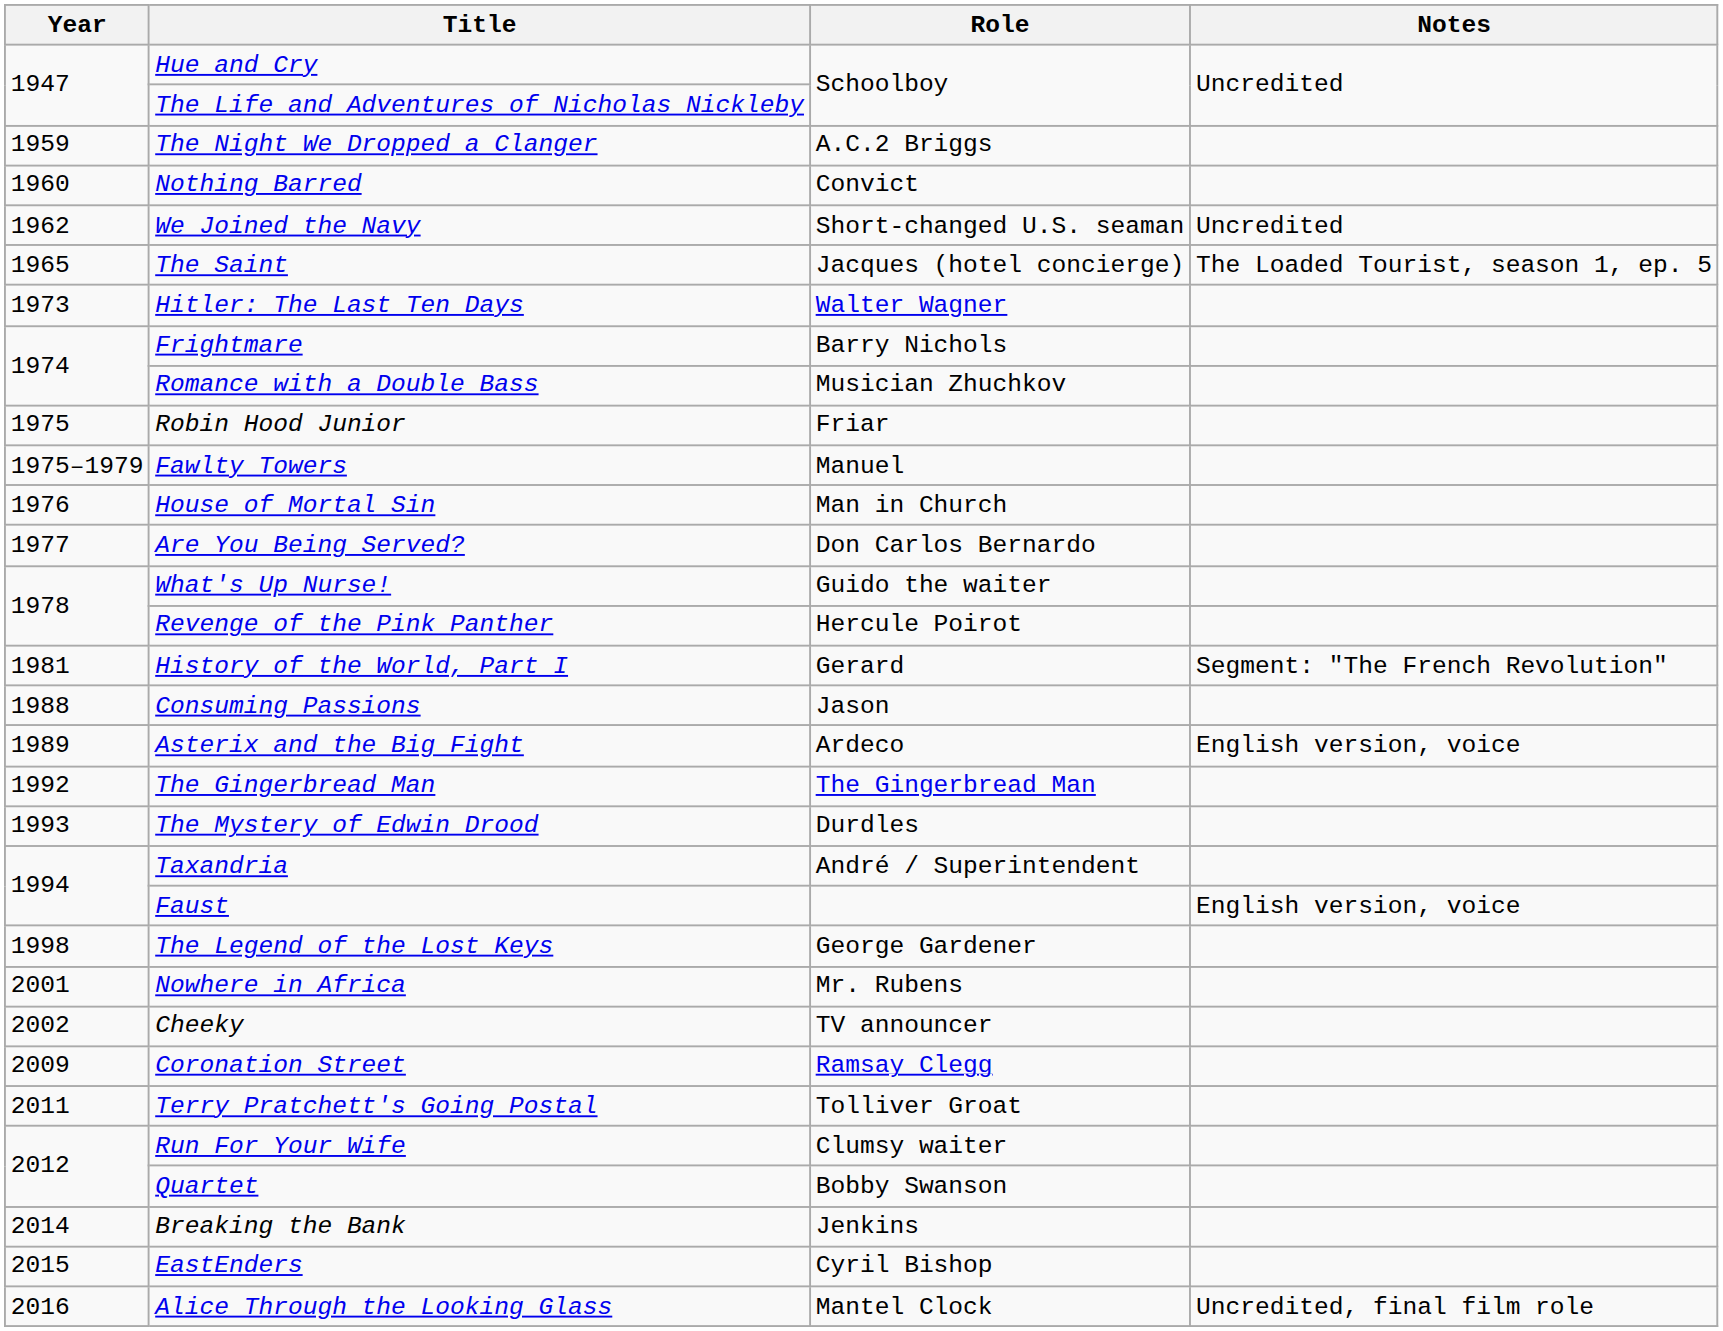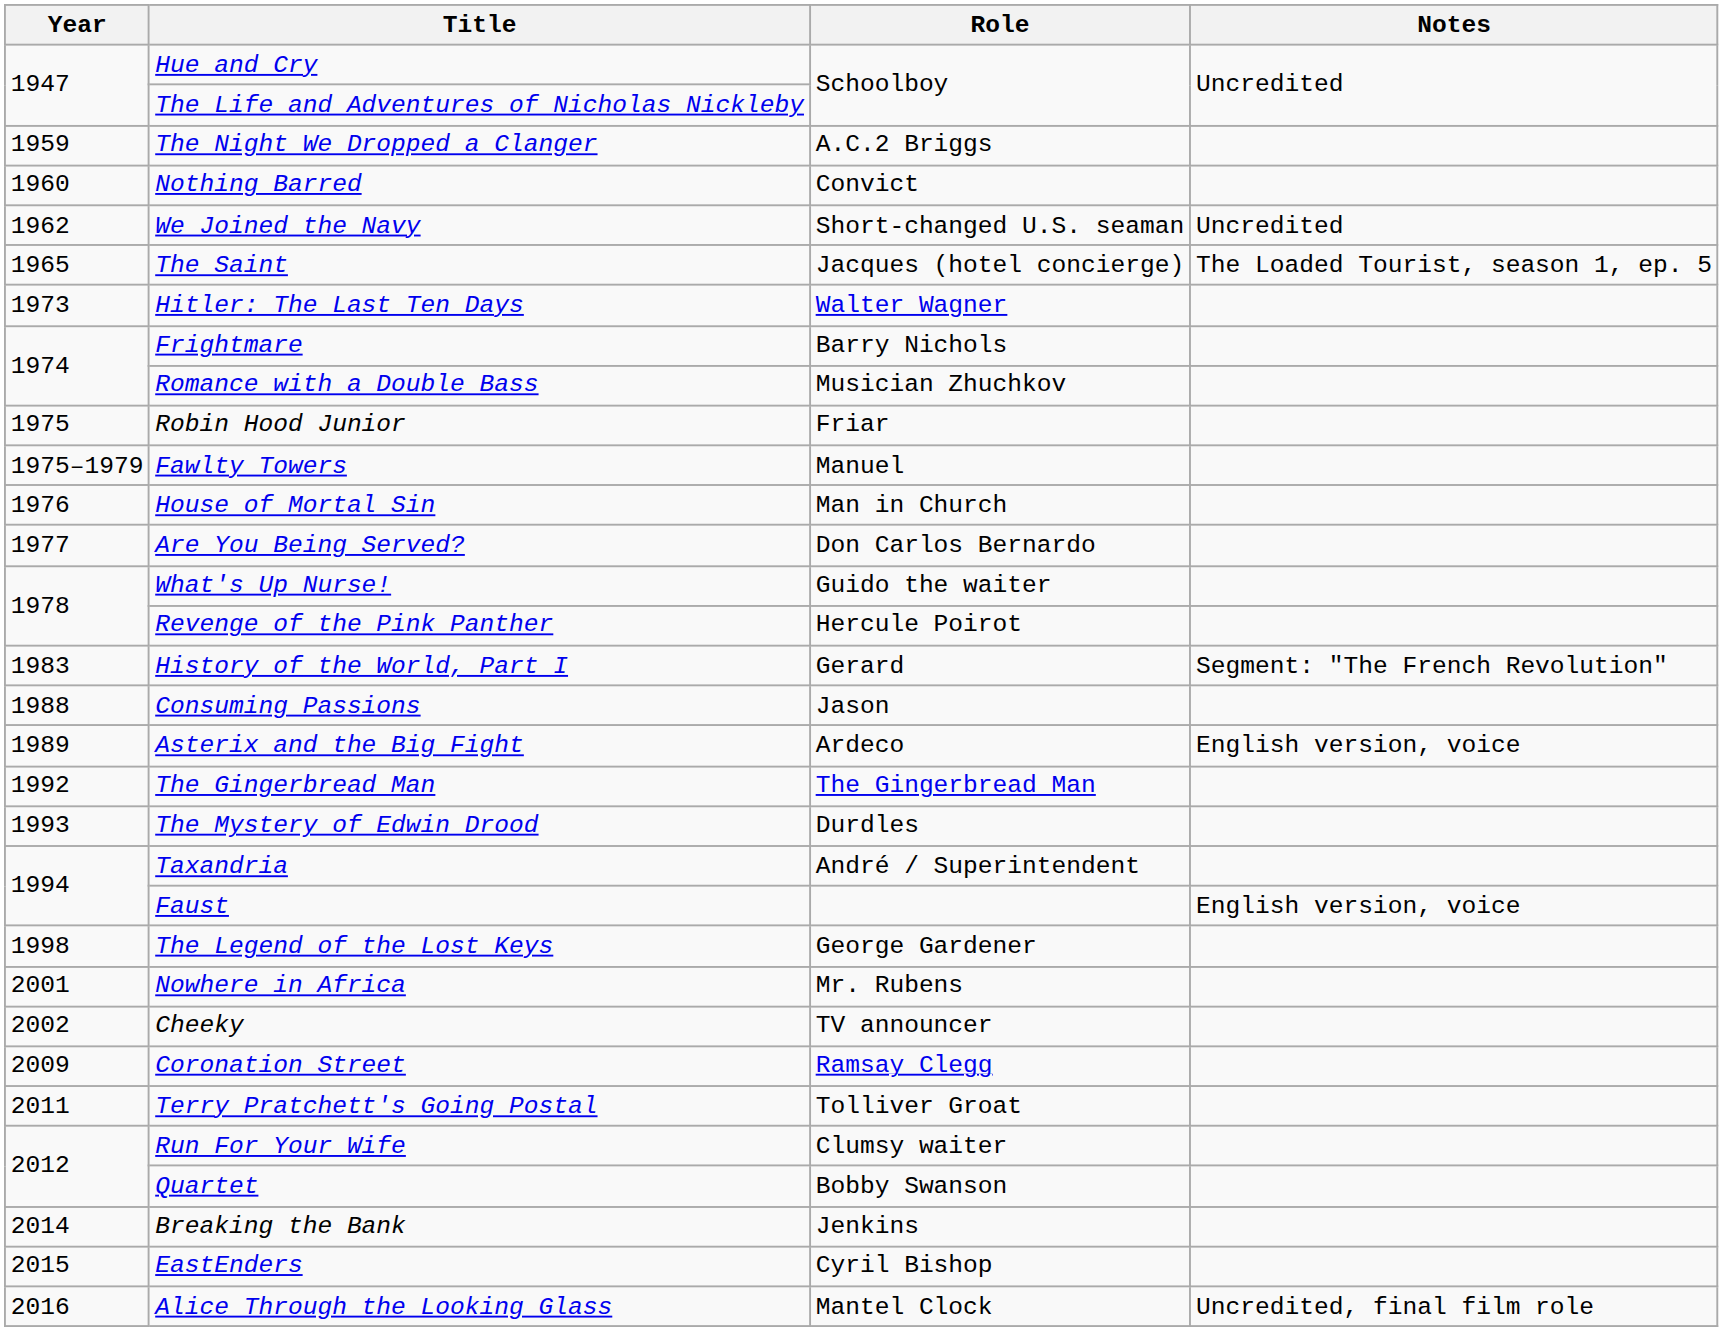History of the World, Part I | Year: 1981 -> 1983
